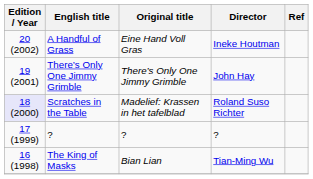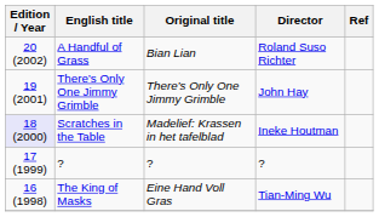A Handful of Grass | Original title: Eine Hand Voll Gras -> Bian Lian
A Handful of Grass | Director: Ineke Houtman -> Roland Suso Richter
Scratches in the Table | Director: Roland Suso Richter -> Ineke Houtman
The King of Masks | Original title: Bian Lian -> Eine Hand Voll Gras
